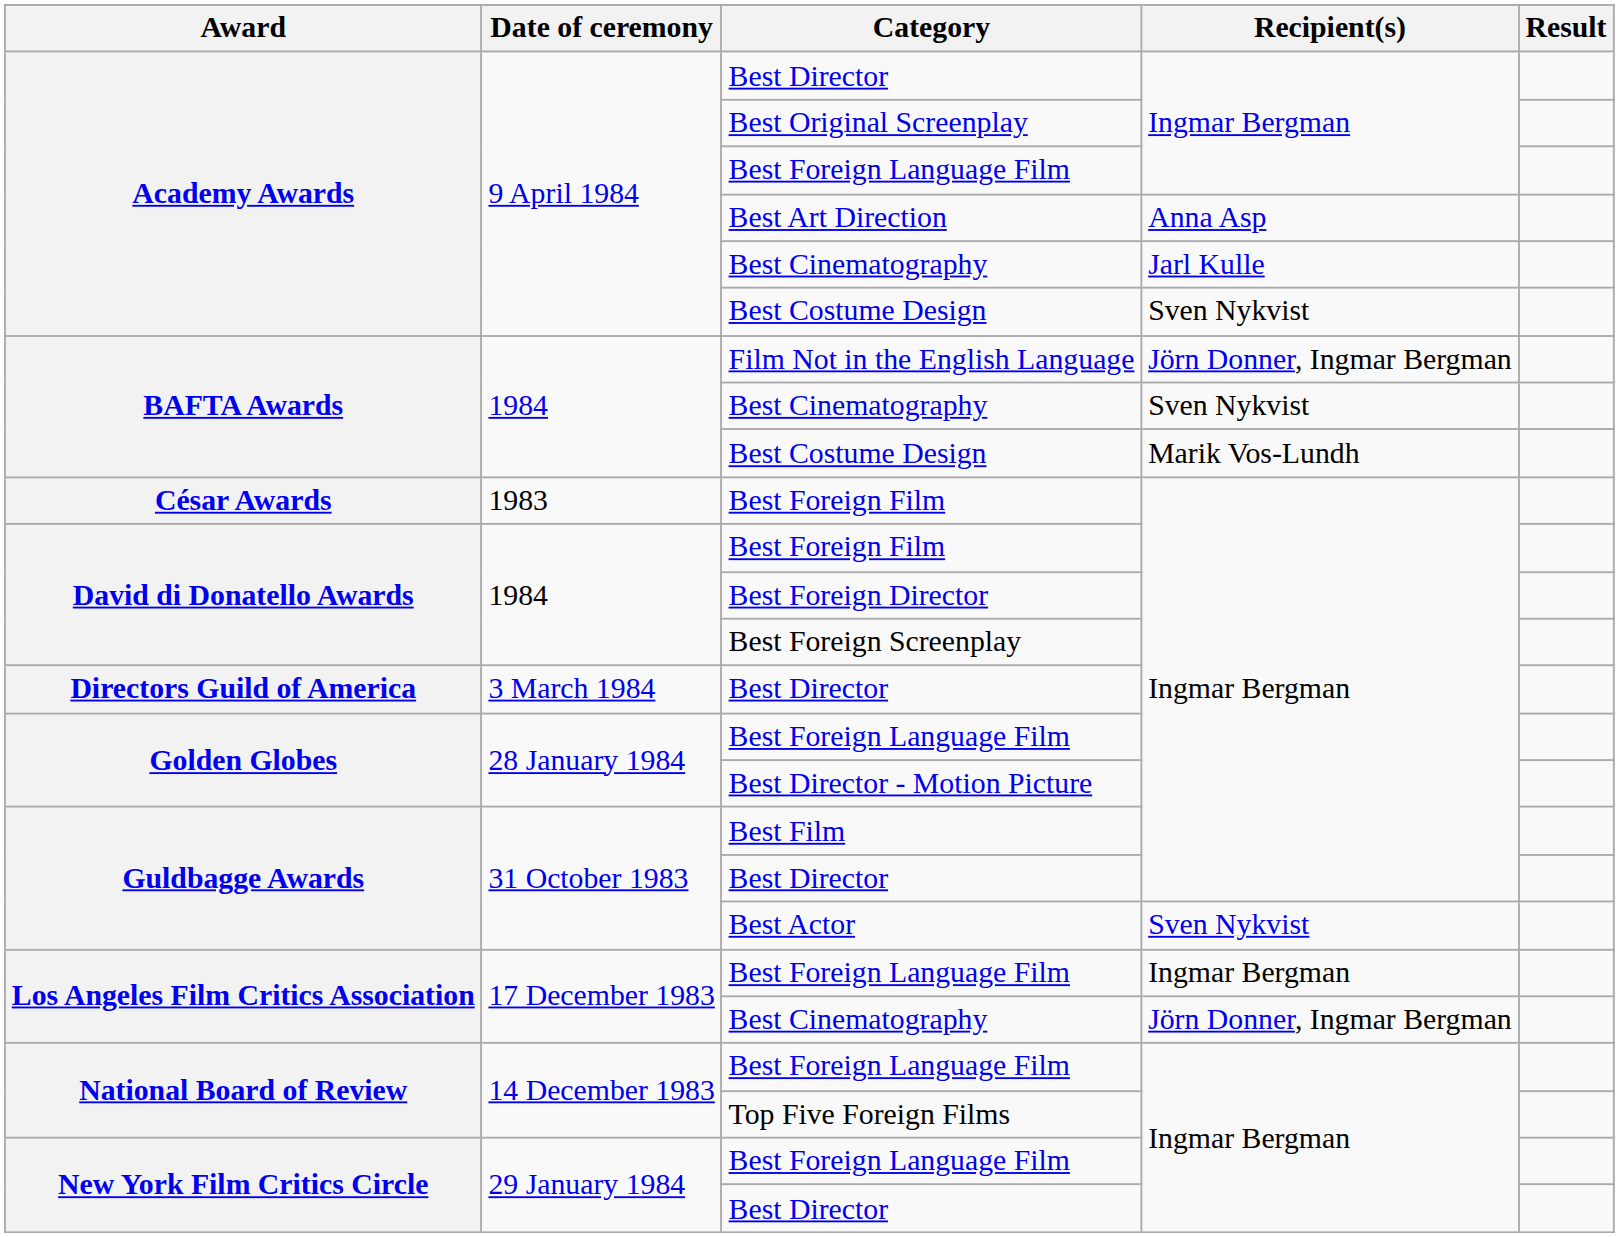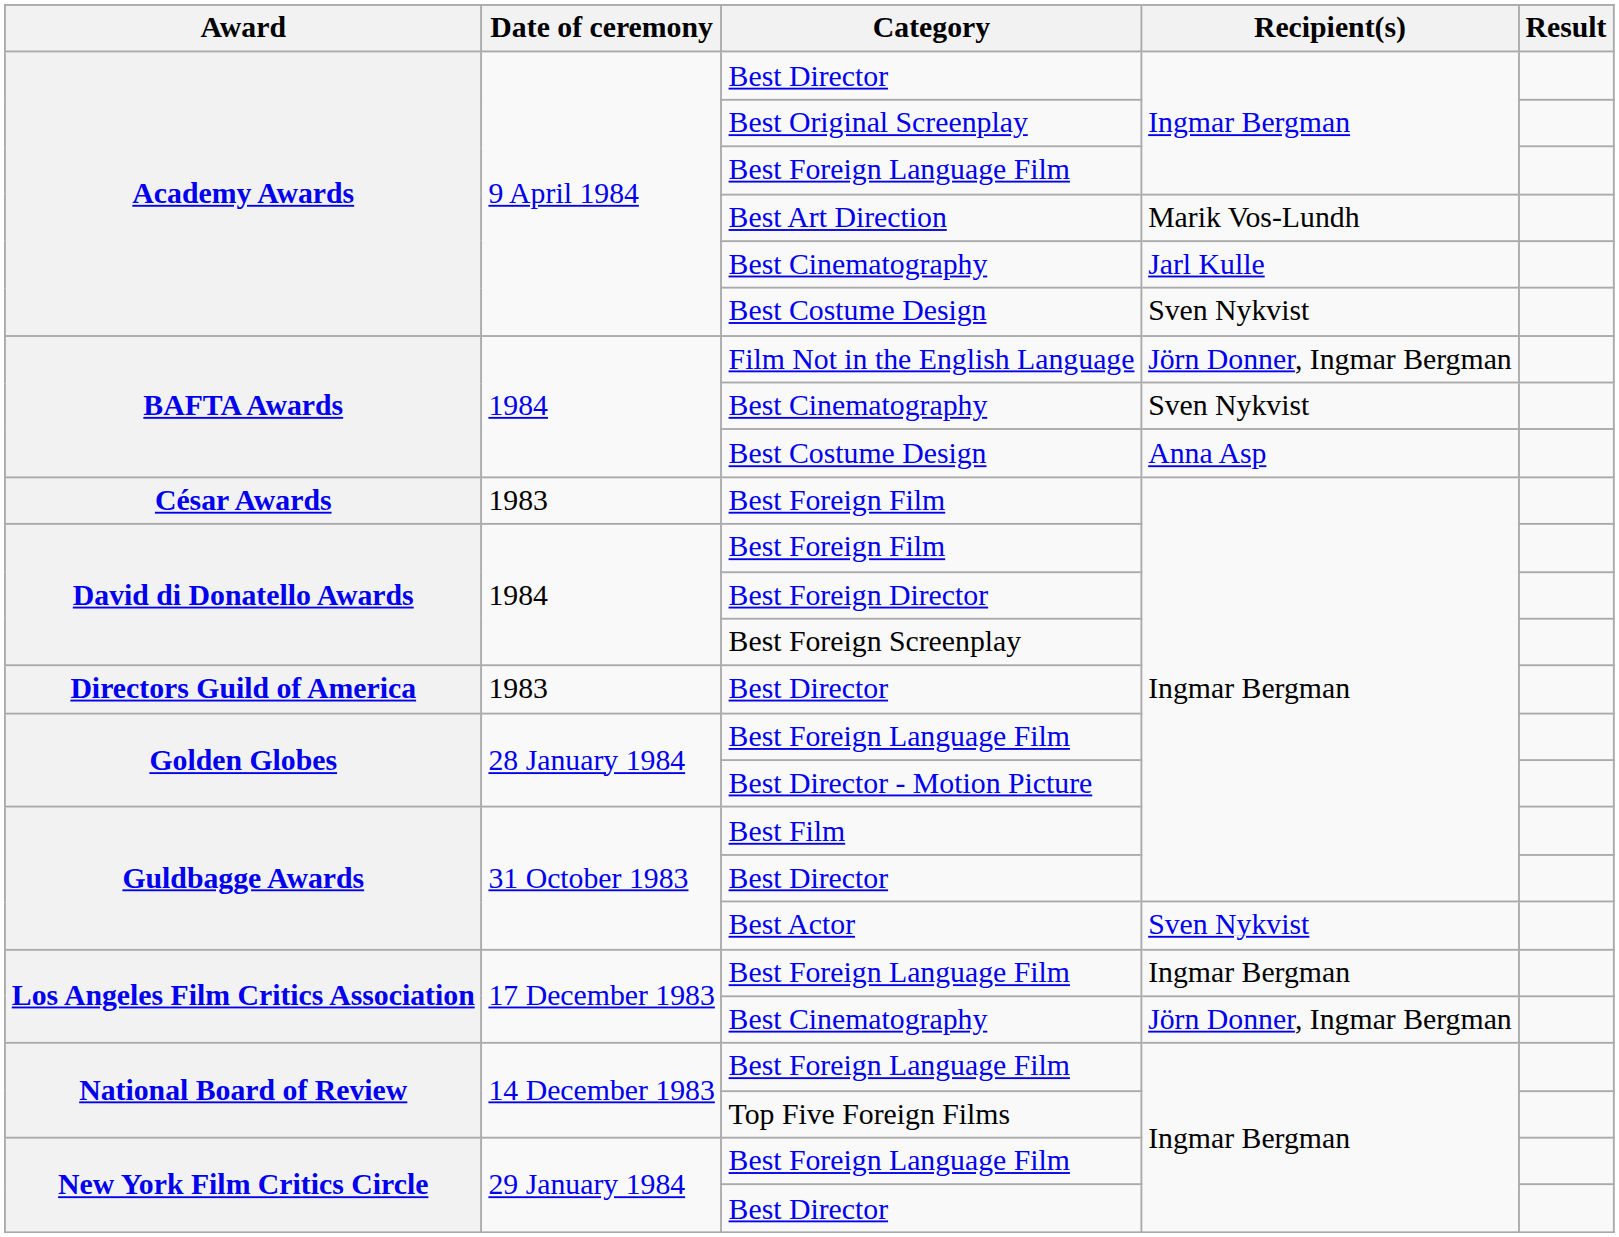Best Art Direction | Recipient(s): Anna Asp -> Marik Vos-Lundh
BAFTA Awards / Best Costume Design | Recipient(s): Marik Vos-Lundh -> Anna Asp
Directors Guild of America / Best Director | Date of ceremony: 3 March 1984 -> 1983
